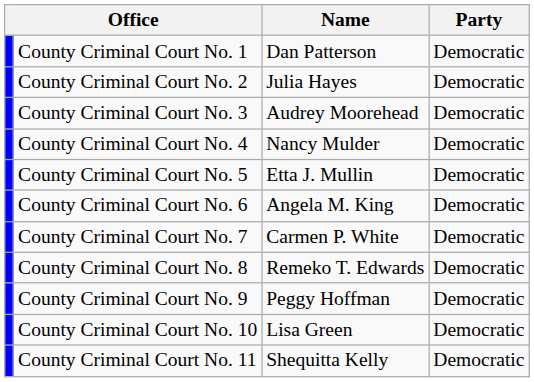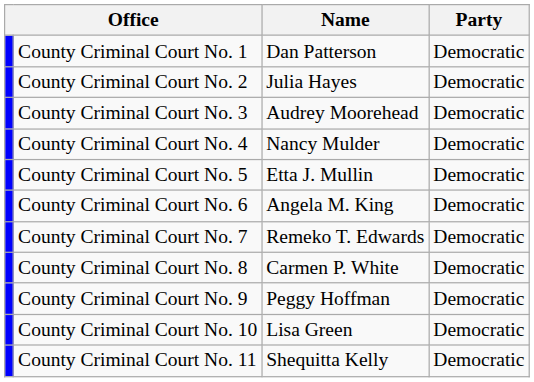County Criminal Court No. 7 | Name: Carmen P. White -> Remeko T. Edwards
County Criminal Court No. 8 | Name: Remeko T. Edwards -> Carmen P. White
